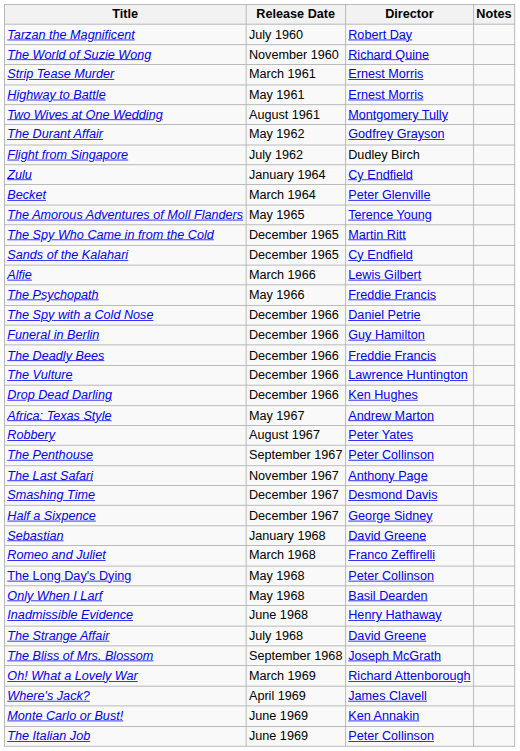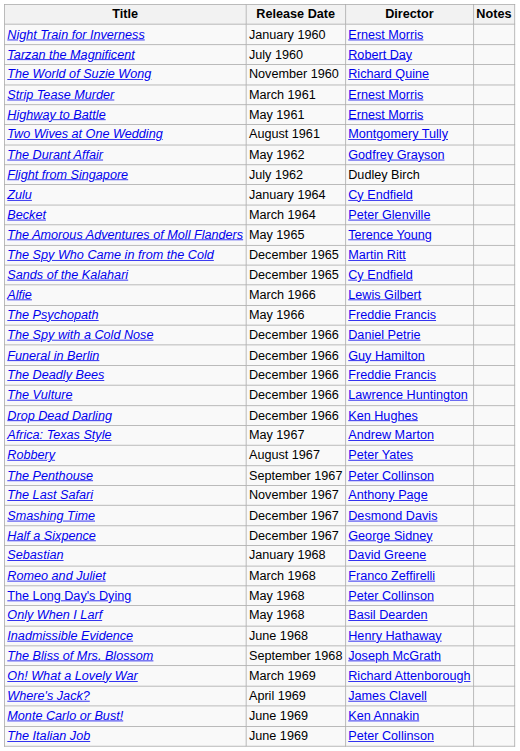+ row: Night Train for Inverness | January 1960 | Ernest Morris
- row: The Strange Affair | July 1968 | David Greene
